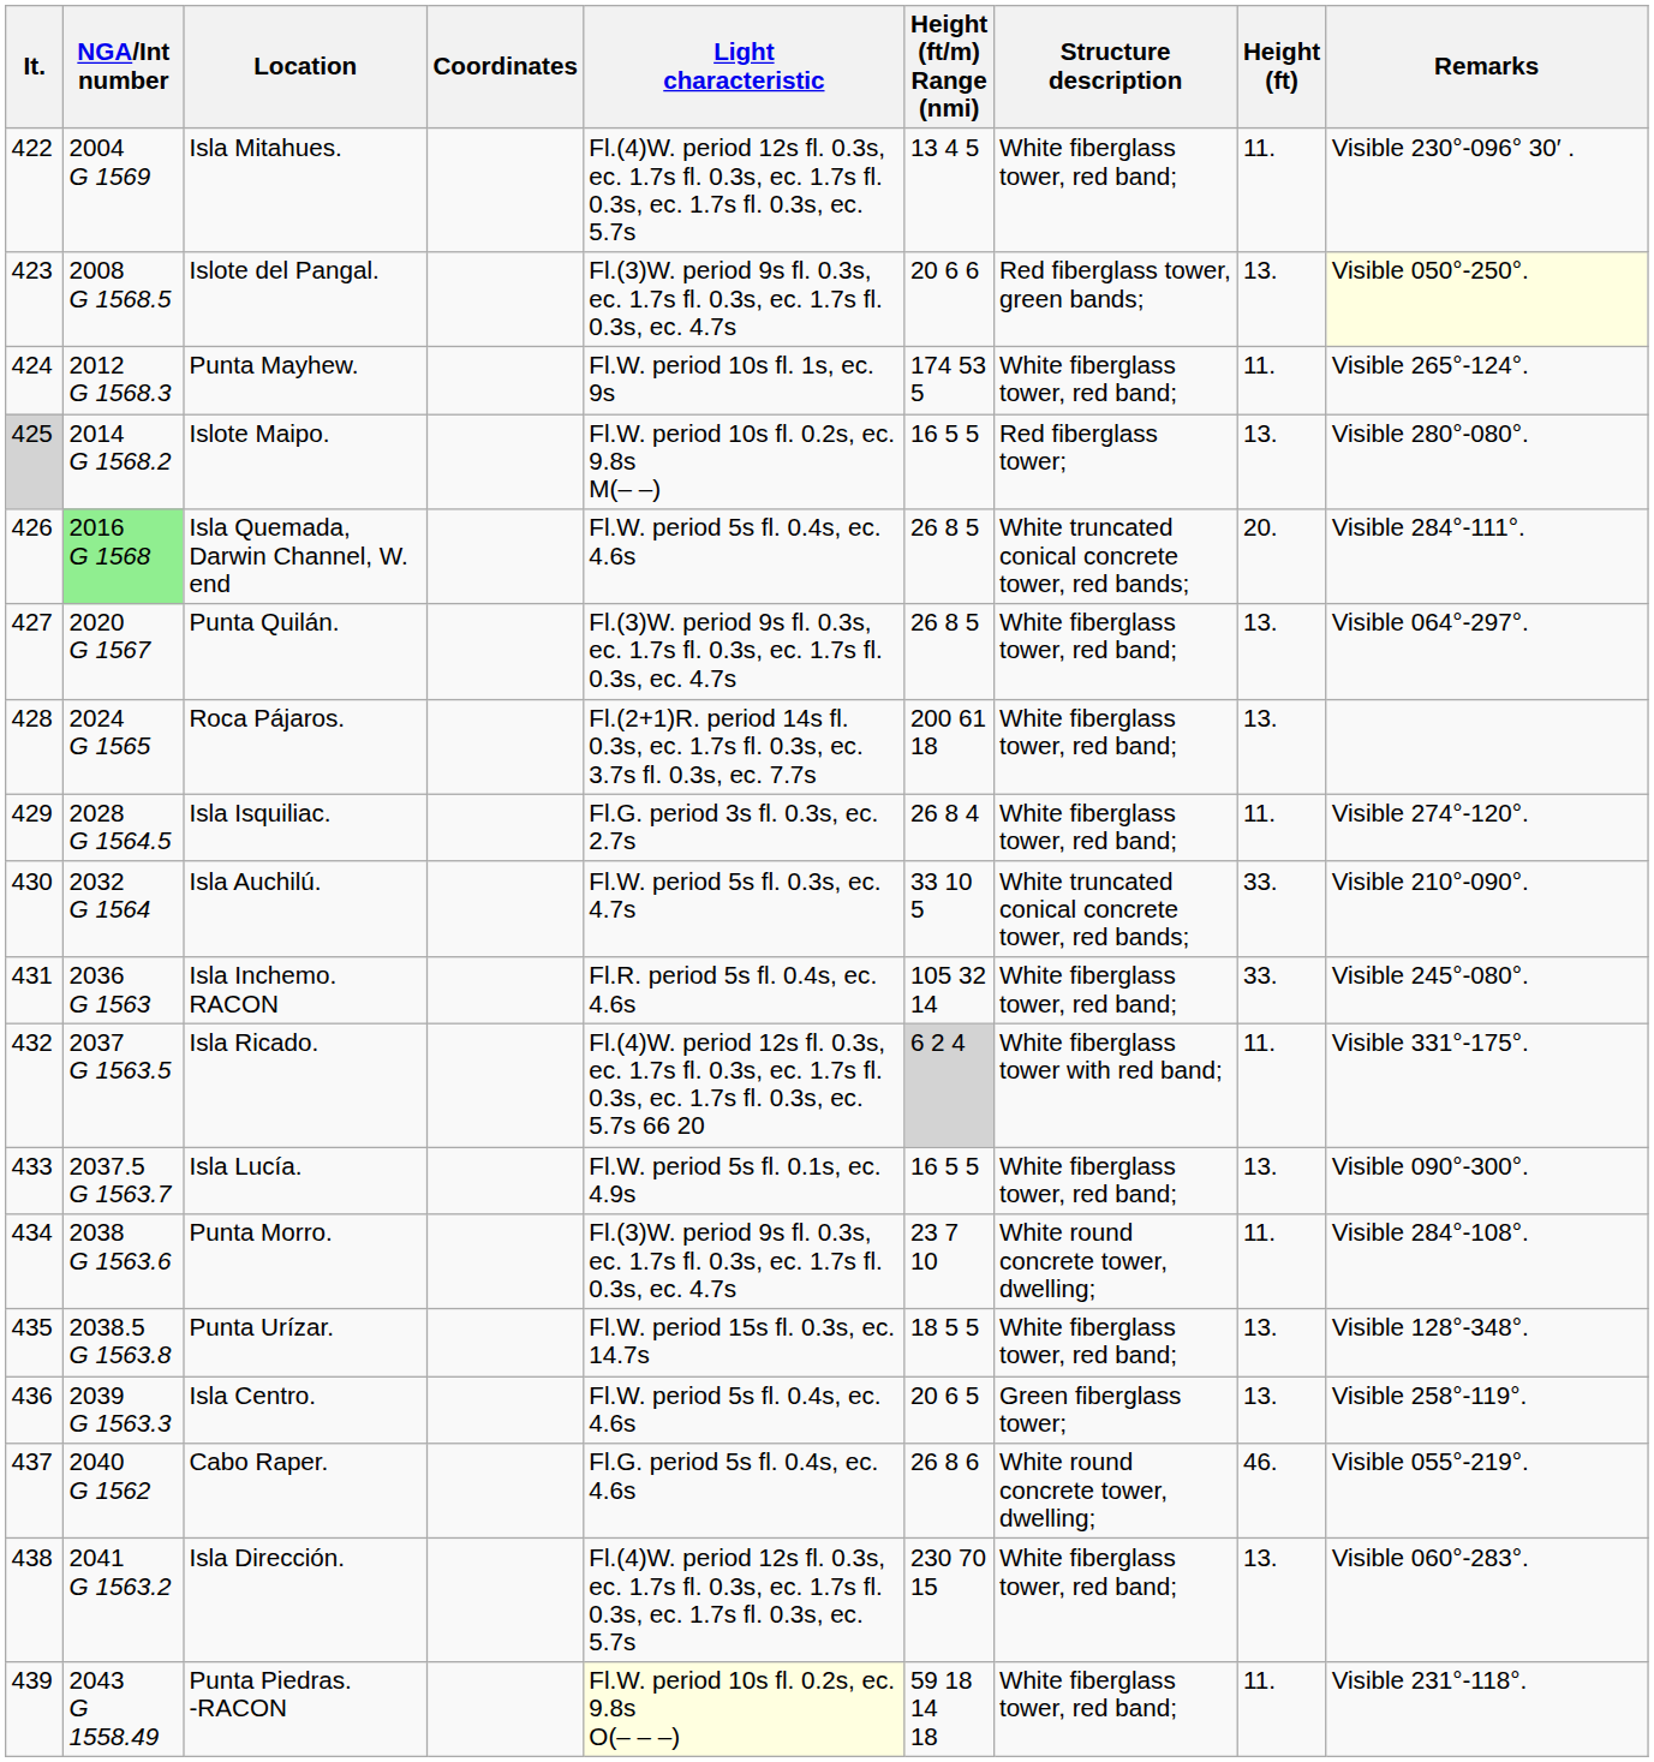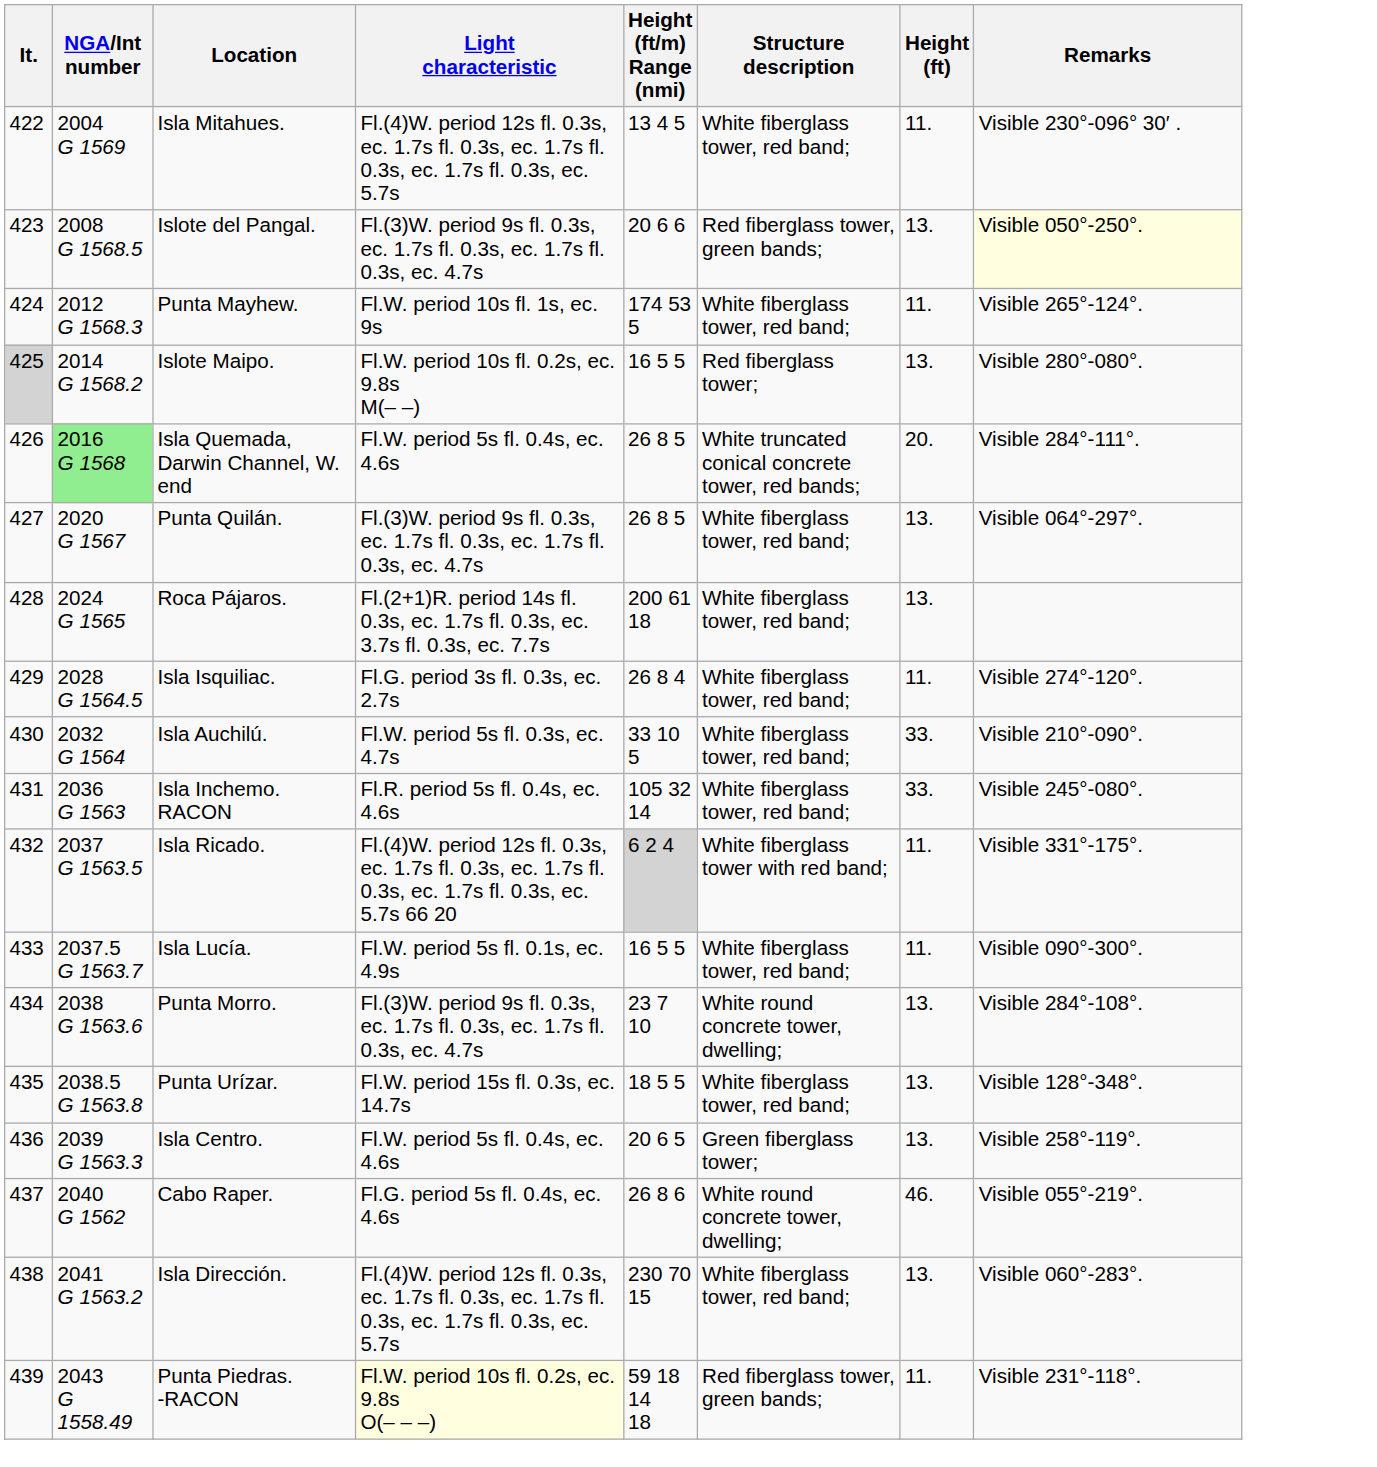- column: Coordinates
Isla Auchilú. | Structure description: White truncated conical concrete tower, red bands; -> White fiberglass tower, red band;
Isla Lucía. | Height (ft): 13. -> 11.
Punta Morro. | Height (ft): 11. -> 13.
Punta Piedras. -RACON | Structure description: White fiberglass tower, red band; -> Red fiberglass tower, green bands;
